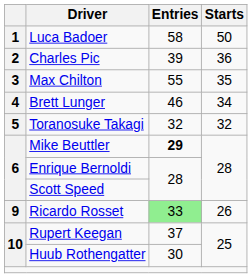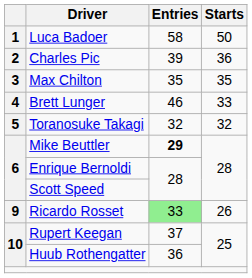Max Chilton | Entries: 55 -> 35
Brett Lunger | Starts: 34 -> 33
Huub Rothengatter | Entries: 30 -> 36
